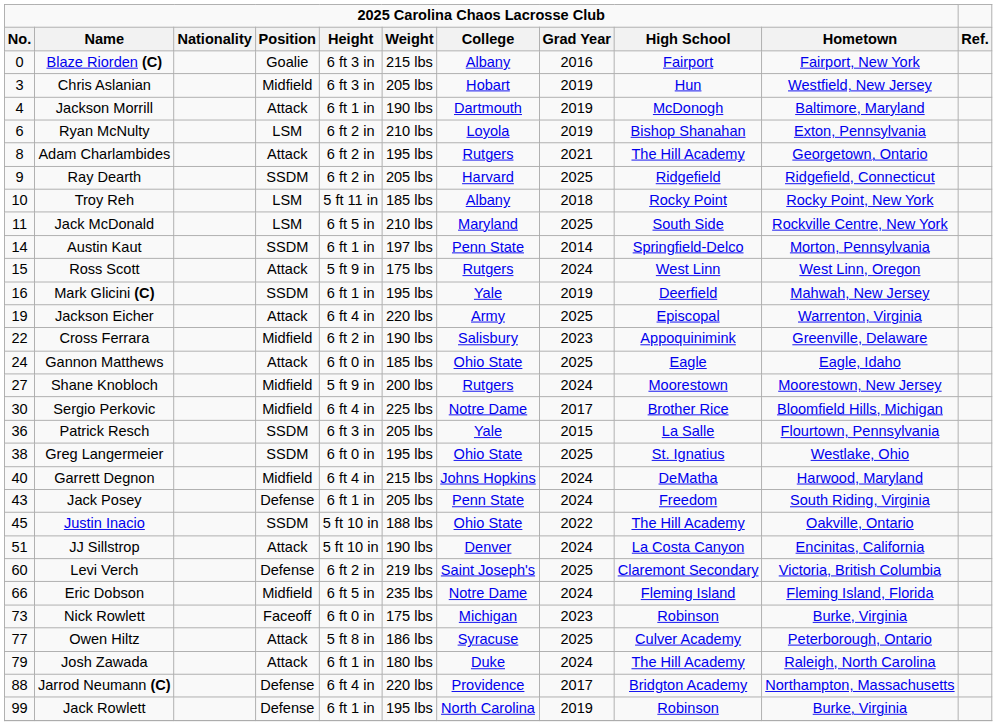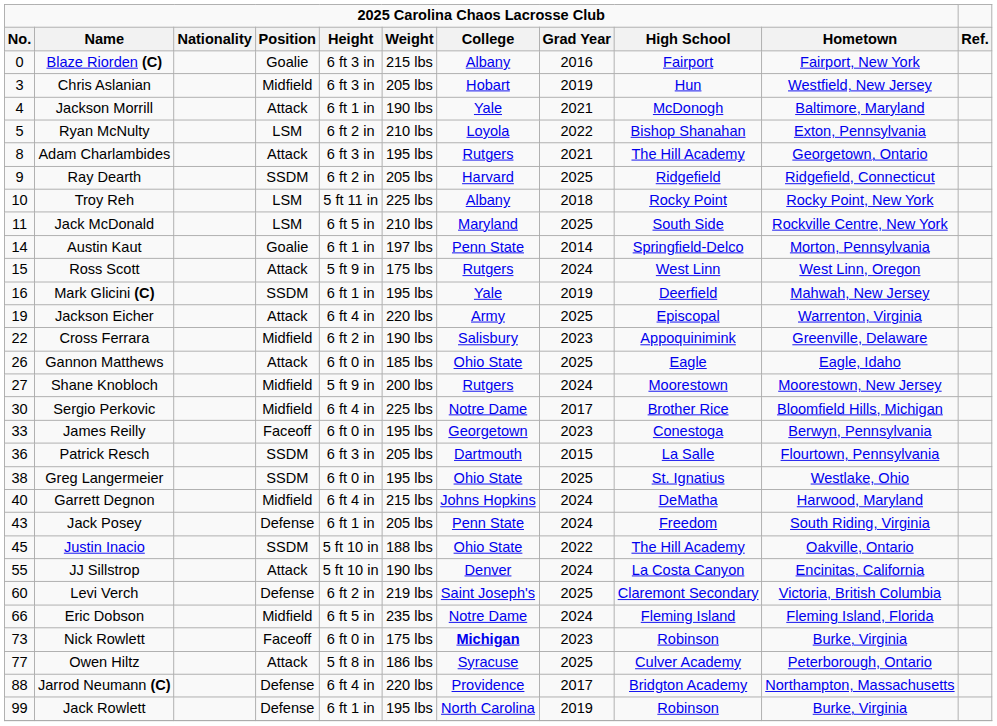Jackson Morrill | 2025 Carolina Chaos Lacrosse Club / College: Dartmouth -> Yale
Jackson Morrill | 2025 Carolina Chaos Lacrosse Club / Grad Year: 2019 -> 2021
Ryan McNulty | 2025 Carolina Chaos Lacrosse Club / No.: 6 -> 5
Ryan McNulty | 2025 Carolina Chaos Lacrosse Club / Grad Year: 2019 -> 2022
Adam Charlambides | 2025 Carolina Chaos Lacrosse Club / Height: 6 ft 2 in -> 6 ft 3 in
Troy Reh | 2025 Carolina Chaos Lacrosse Club / Weight: 185 lbs -> 225 lbs
Austin Kaut | 2025 Carolina Chaos Lacrosse Club / Position: SSDM -> Goalie
Gannon Matthews | 2025 Carolina Chaos Lacrosse Club / No.: 24 -> 26
+ row: 33 | James Reilly | Faceoff | 6 ft 0 in | 195 lbs | Georgetown | 2023 | Conestoga | Berwyn, Pennsylvania
Patrick Resch | 2025 Carolina Chaos Lacrosse Club / College: Yale -> Dartmouth
JJ Sillstrop | 2025 Carolina Chaos Lacrosse Club / No.: 51 -> 55
Nick Rowlett | 2025 Carolina Chaos Lacrosse Club / College: normal -> bold
- row: 79 | Josh Zawada | Attack | 6 ft 1 in | 180 lbs | Duke | 2024 | The Hill Academy | Raleigh, North Carolina
